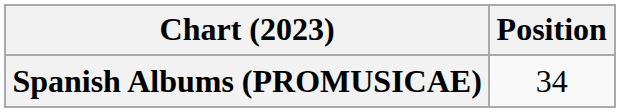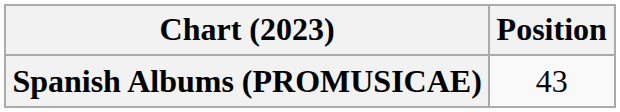Spanish Albums (PROMUSICAE) | Position: 34 -> 43
